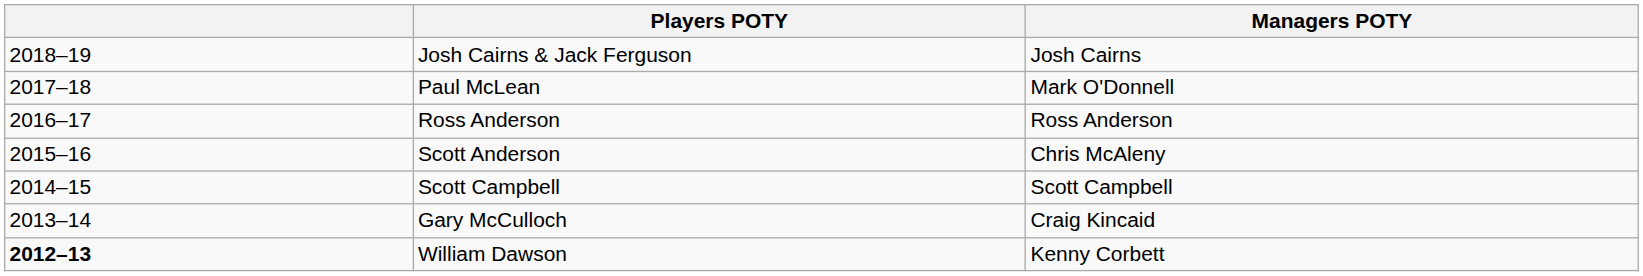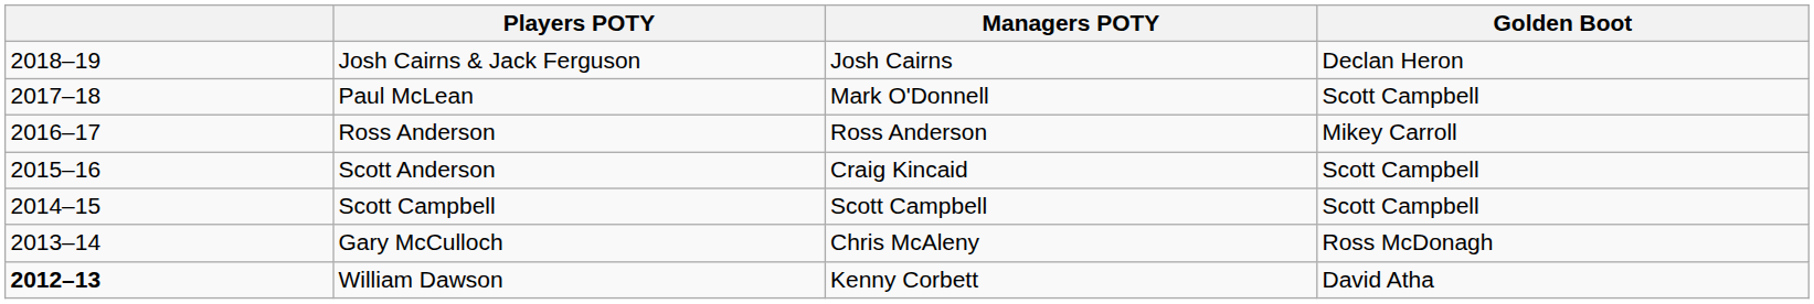+ column: Golden Boot | Declan Heron | Scott Campbell | Mikey Carroll | Scott Campbell | Scott Campbell | Ross McDonagh | David Atha
Scott Anderson | Managers POTY: Chris McAleny -> Craig Kincaid
Gary McCulloch | Managers POTY: Craig Kincaid -> Chris McAleny
